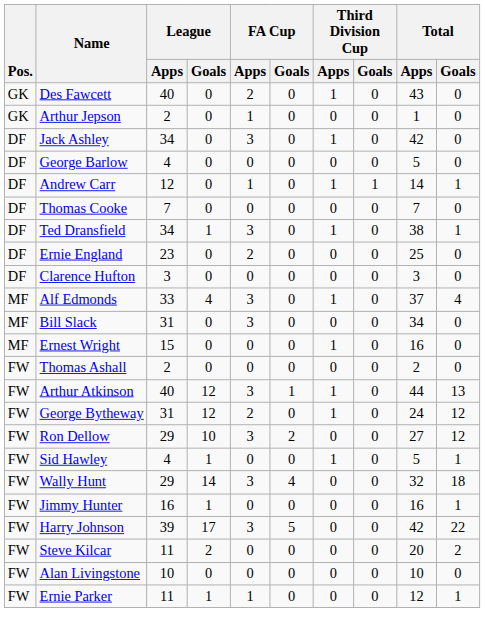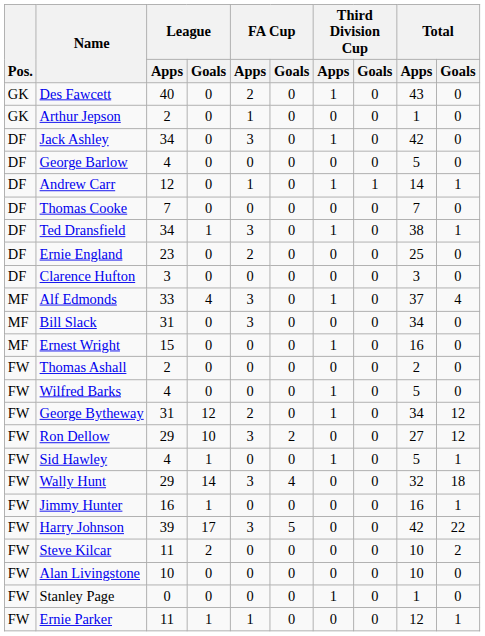- row: FW | Arthur Atkinson | 40 | 12 | 3 | 1 | 1 | 0 | 44 | 13
+ row: FW | Wilfred Barks | 4 | 0 | 0 | 0 | 1 | 0 | 5 | 0
George Bytheway | Total / Apps: 24 -> 34
Steve Kilcar | Total / Apps: 20 -> 10
+ row: FW | Stanley Page | 0 | 0 | 0 | 0 | 1 | 0 | 1 | 0
